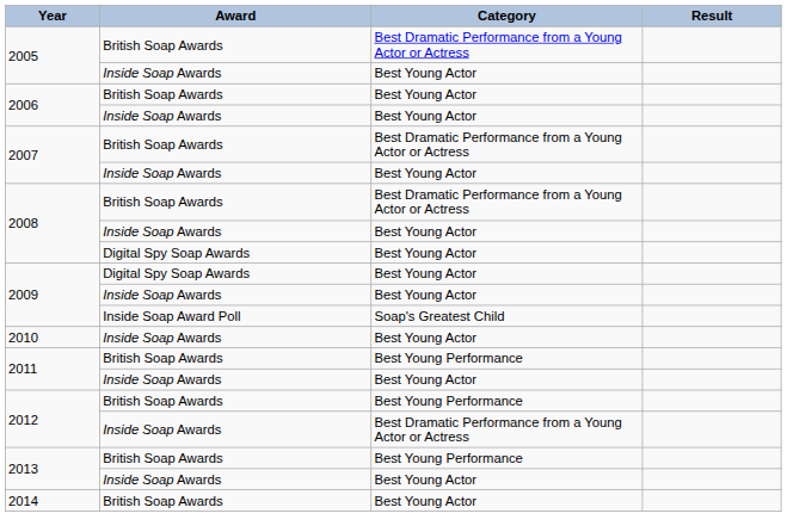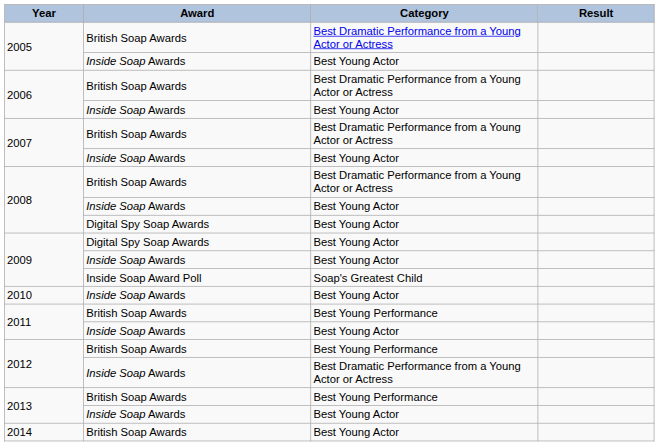2006 / British Soap Awards | Category: Best Young Actor -> Best Dramatic Performance from a Young Actor or Actress
